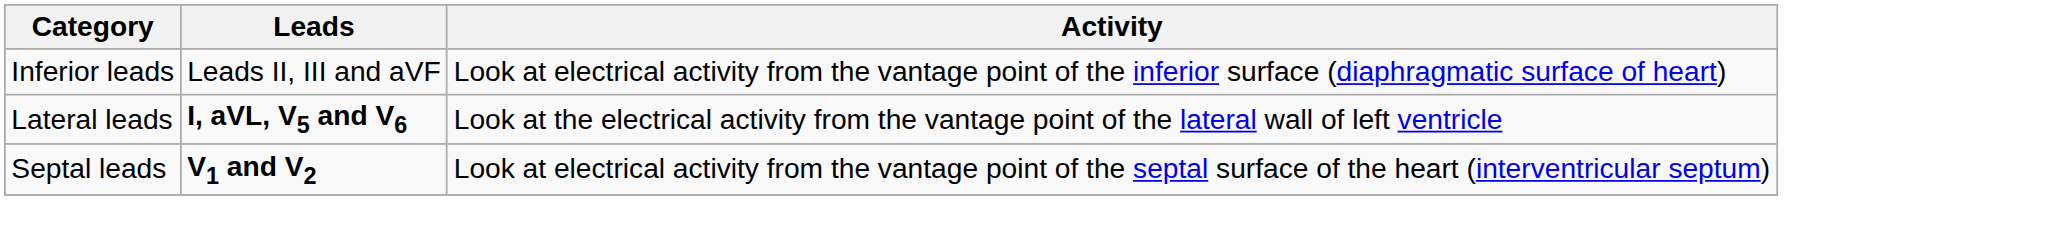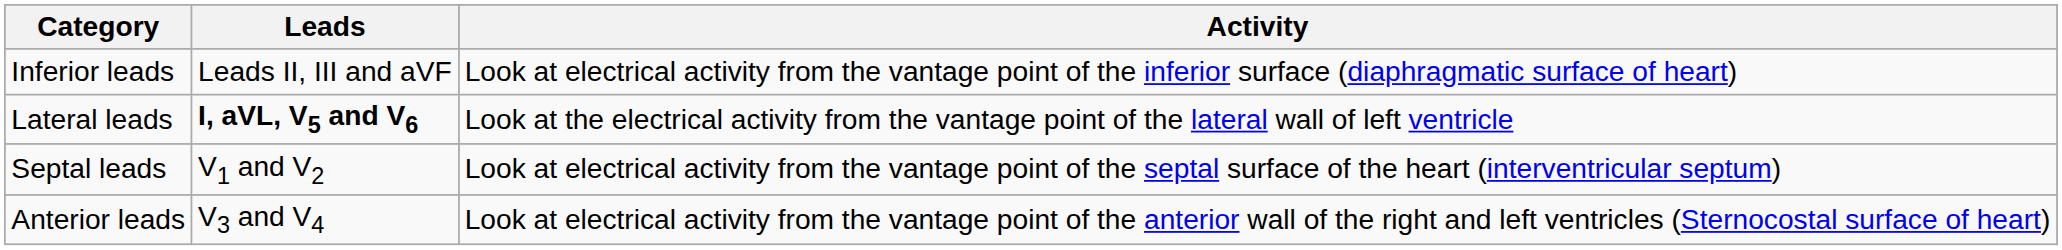Septal leads | Leads: bold -> normal
+ row: Anterior leads | V3 and V4 | Look at electrical activity from the vantage point of the anterior wall of the right and left ventricles (Sternocostal surface of heart)
